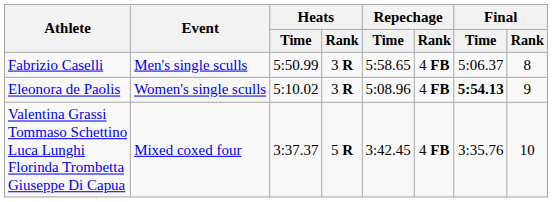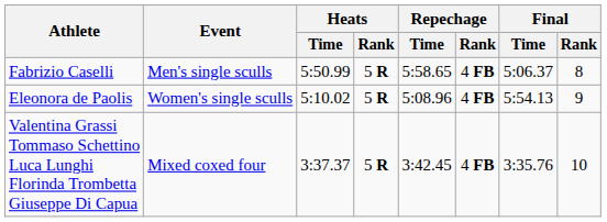Fabrizio Caselli | Heats / Rank: 3 R -> 5 R
Eleonora de Paolis | Heats / Rank: 3 R -> 5 R
Eleonora de Paolis | Final / Time: bold -> normal
